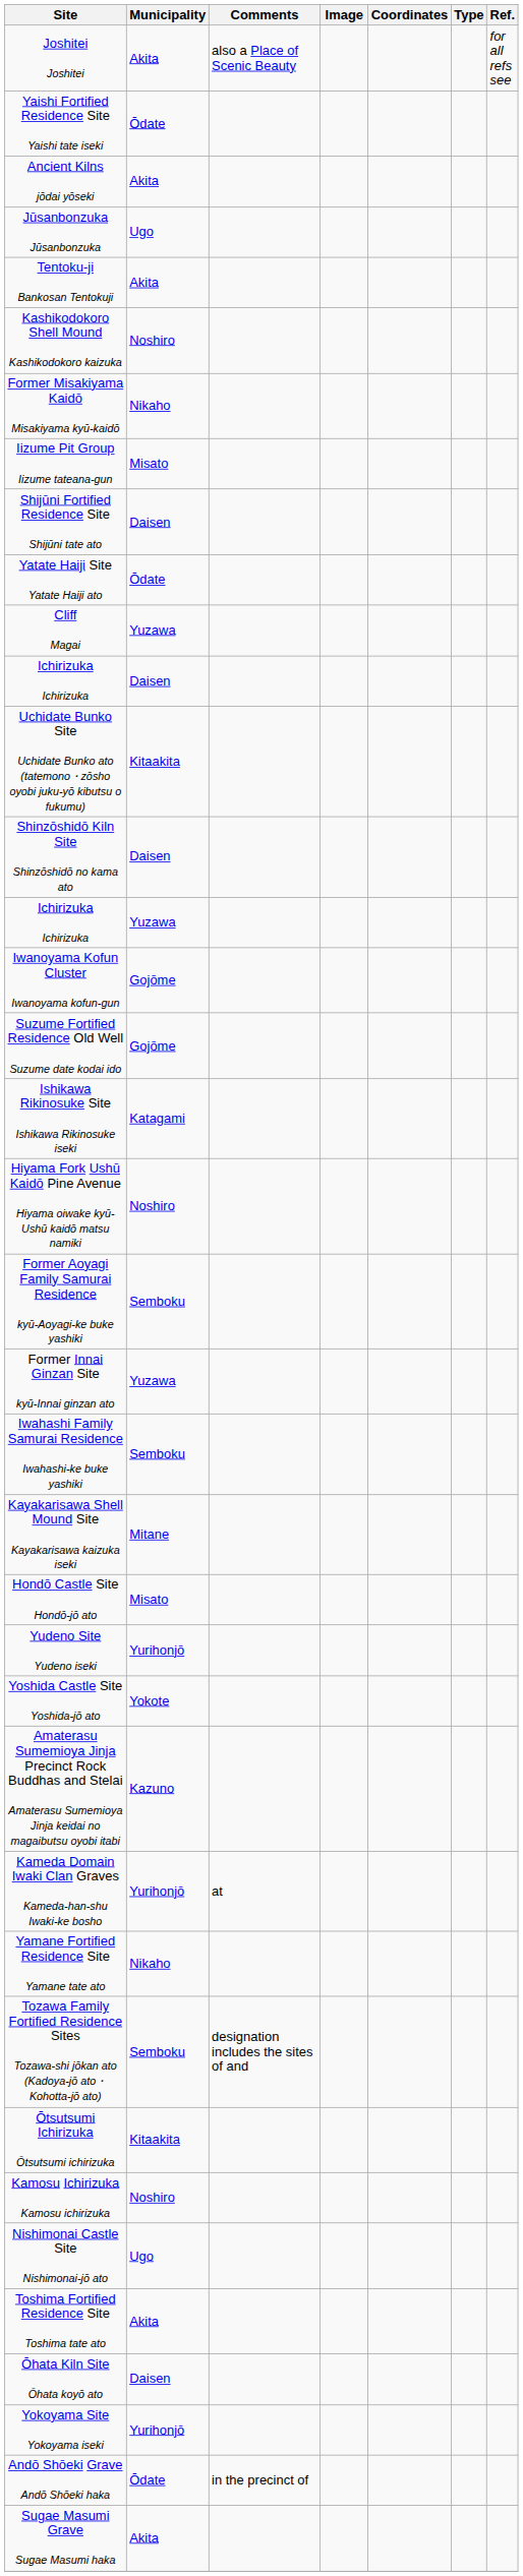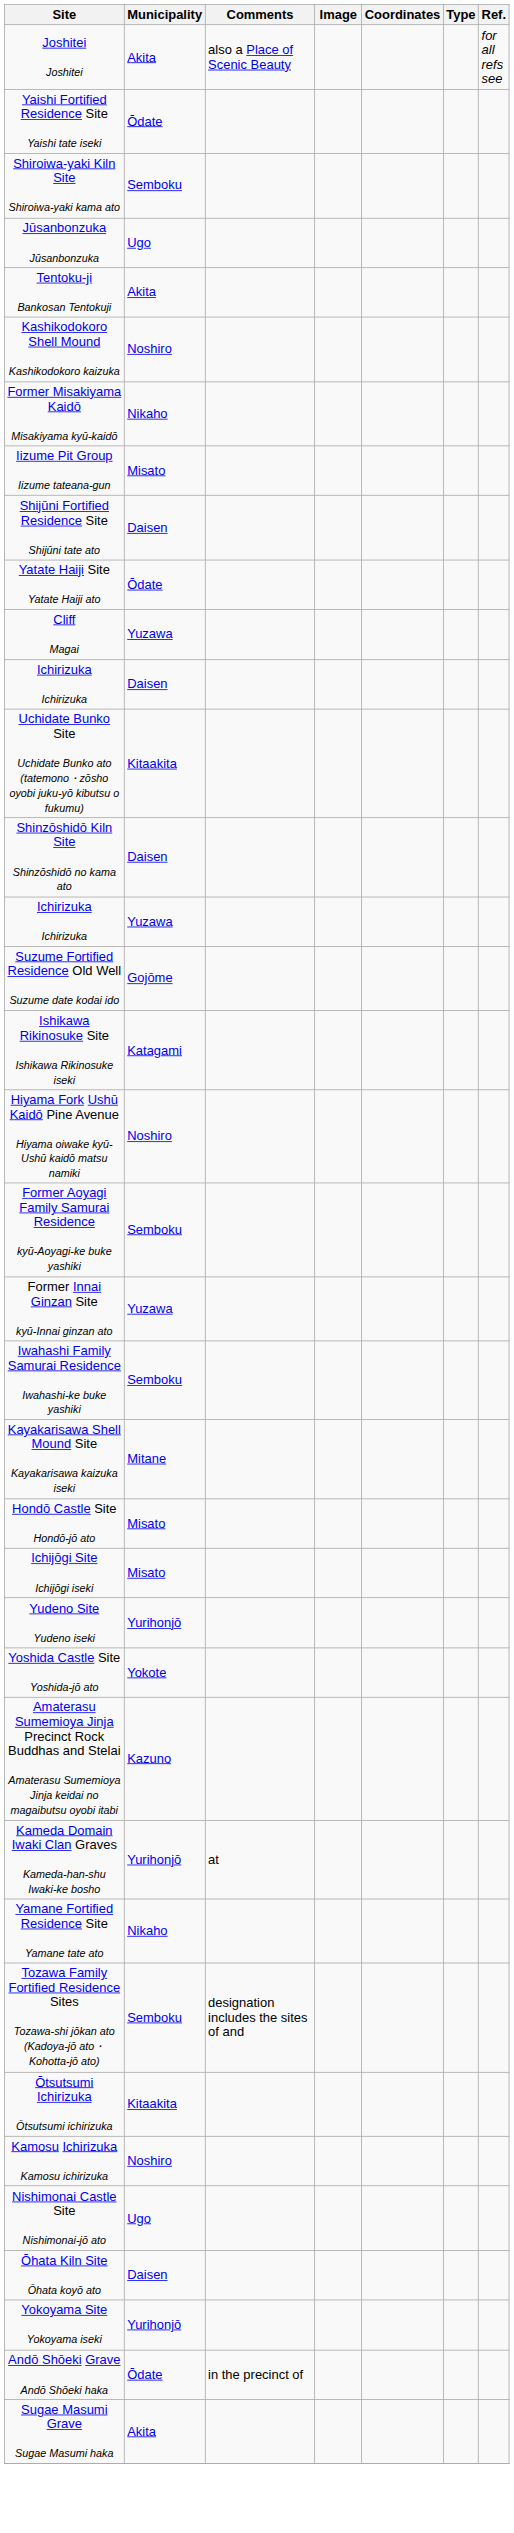- row: Ancient Kilns jōdai yōseki | Akita
+ row: Shiroiwa-yaki Kiln Site Shiroiwa-yaki kama ato | Semboku
- row: Iwanoyama Kofun Cluster Iwanoyama kofun-gun | Gojōme
+ row: Ichijōgi Site Ichijōgi iseki | Misato
- row: Toshima Fortified Residence Site Toshima tate ato | Akita
